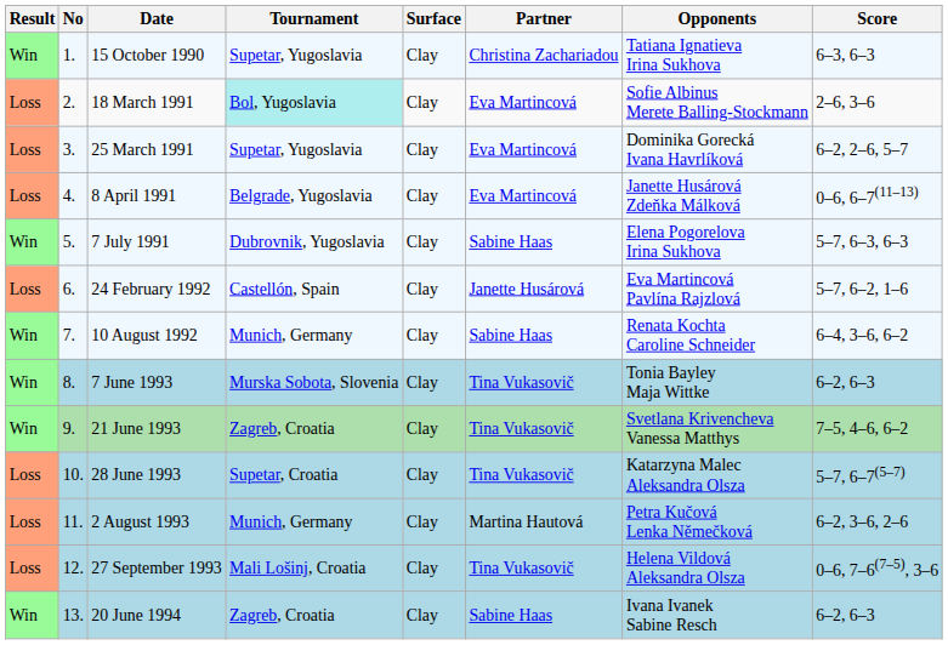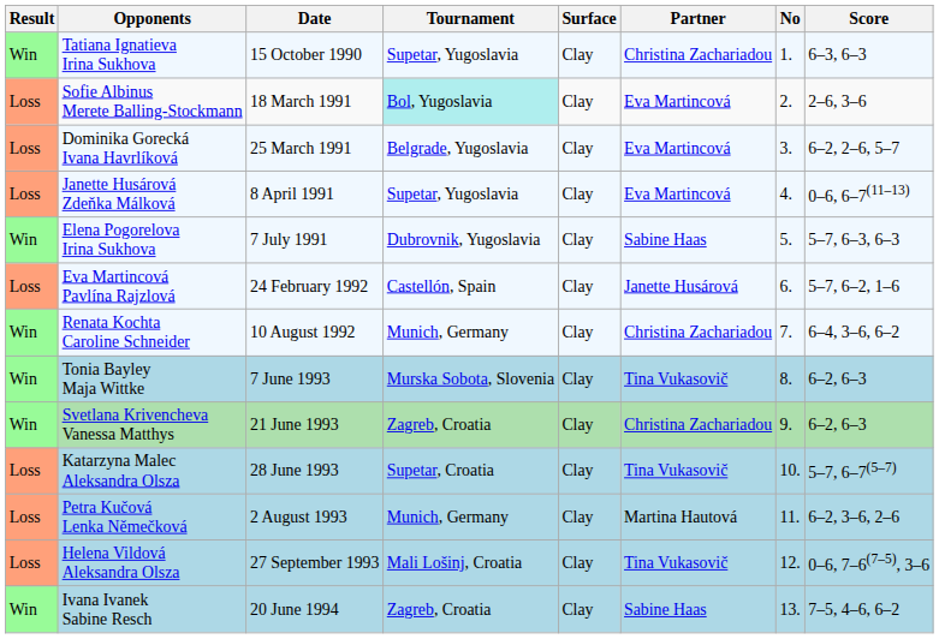columns swapped: No <-> Opponents
25 March 1991 | Tournament: Supetar, Yugoslavia -> Belgrade, Yugoslavia
8 April 1991 | Tournament: Belgrade, Yugoslavia -> Supetar, Yugoslavia
10 August 1992 | Partner: Sabine Haas -> Christina Zachariadou
21 June 1993 | Partner: Tina Vukasovič -> Christina Zachariadou
21 June 1993 | Score: 7–5, 4–6, 6–2 -> 6–2, 6–3
20 June 1994 | Score: 6–2, 6–3 -> 7–5, 4–6, 6–2
